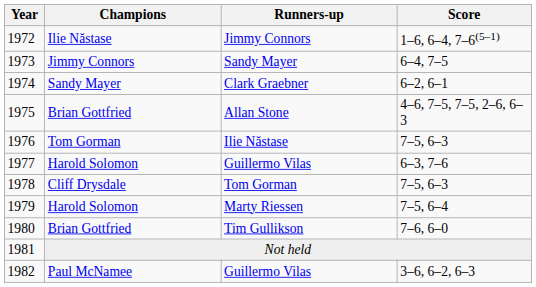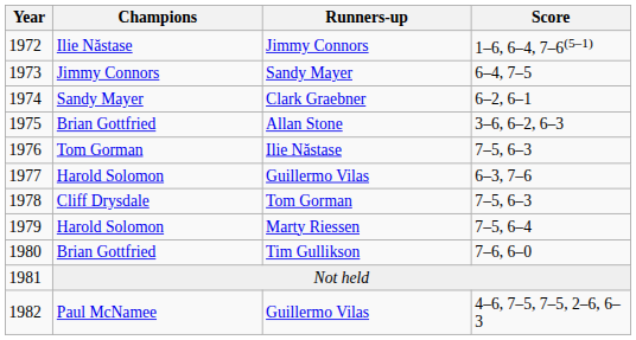Allan Stone | Score: 4–6, 7–5, 7–5, 2–6, 6–3 -> 3–6, 6–2, 6–3
1982 / Guillermo Vilas | Score: 3–6, 6–2, 6–3 -> 4–6, 7–5, 7–5, 2–6, 6–3
